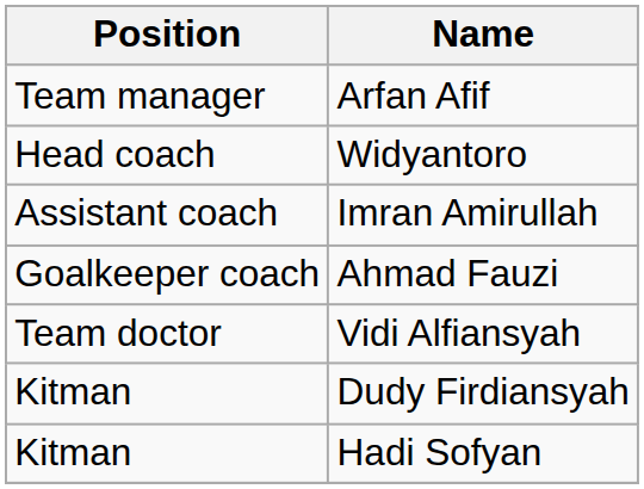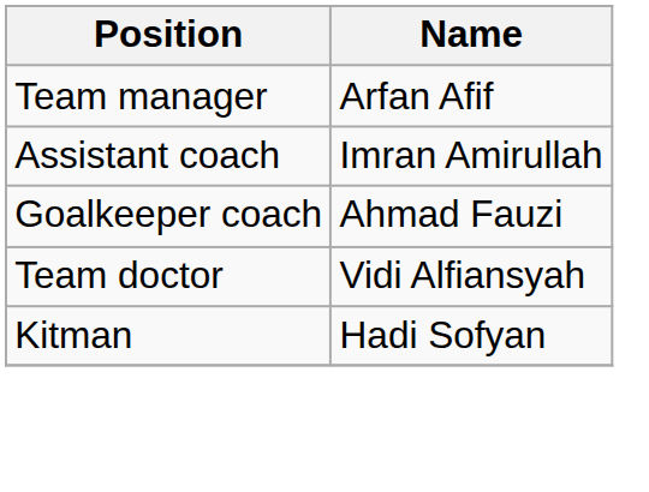- row: Head coach | Widyantoro
- row: Kitman | Dudy Firdiansyah
